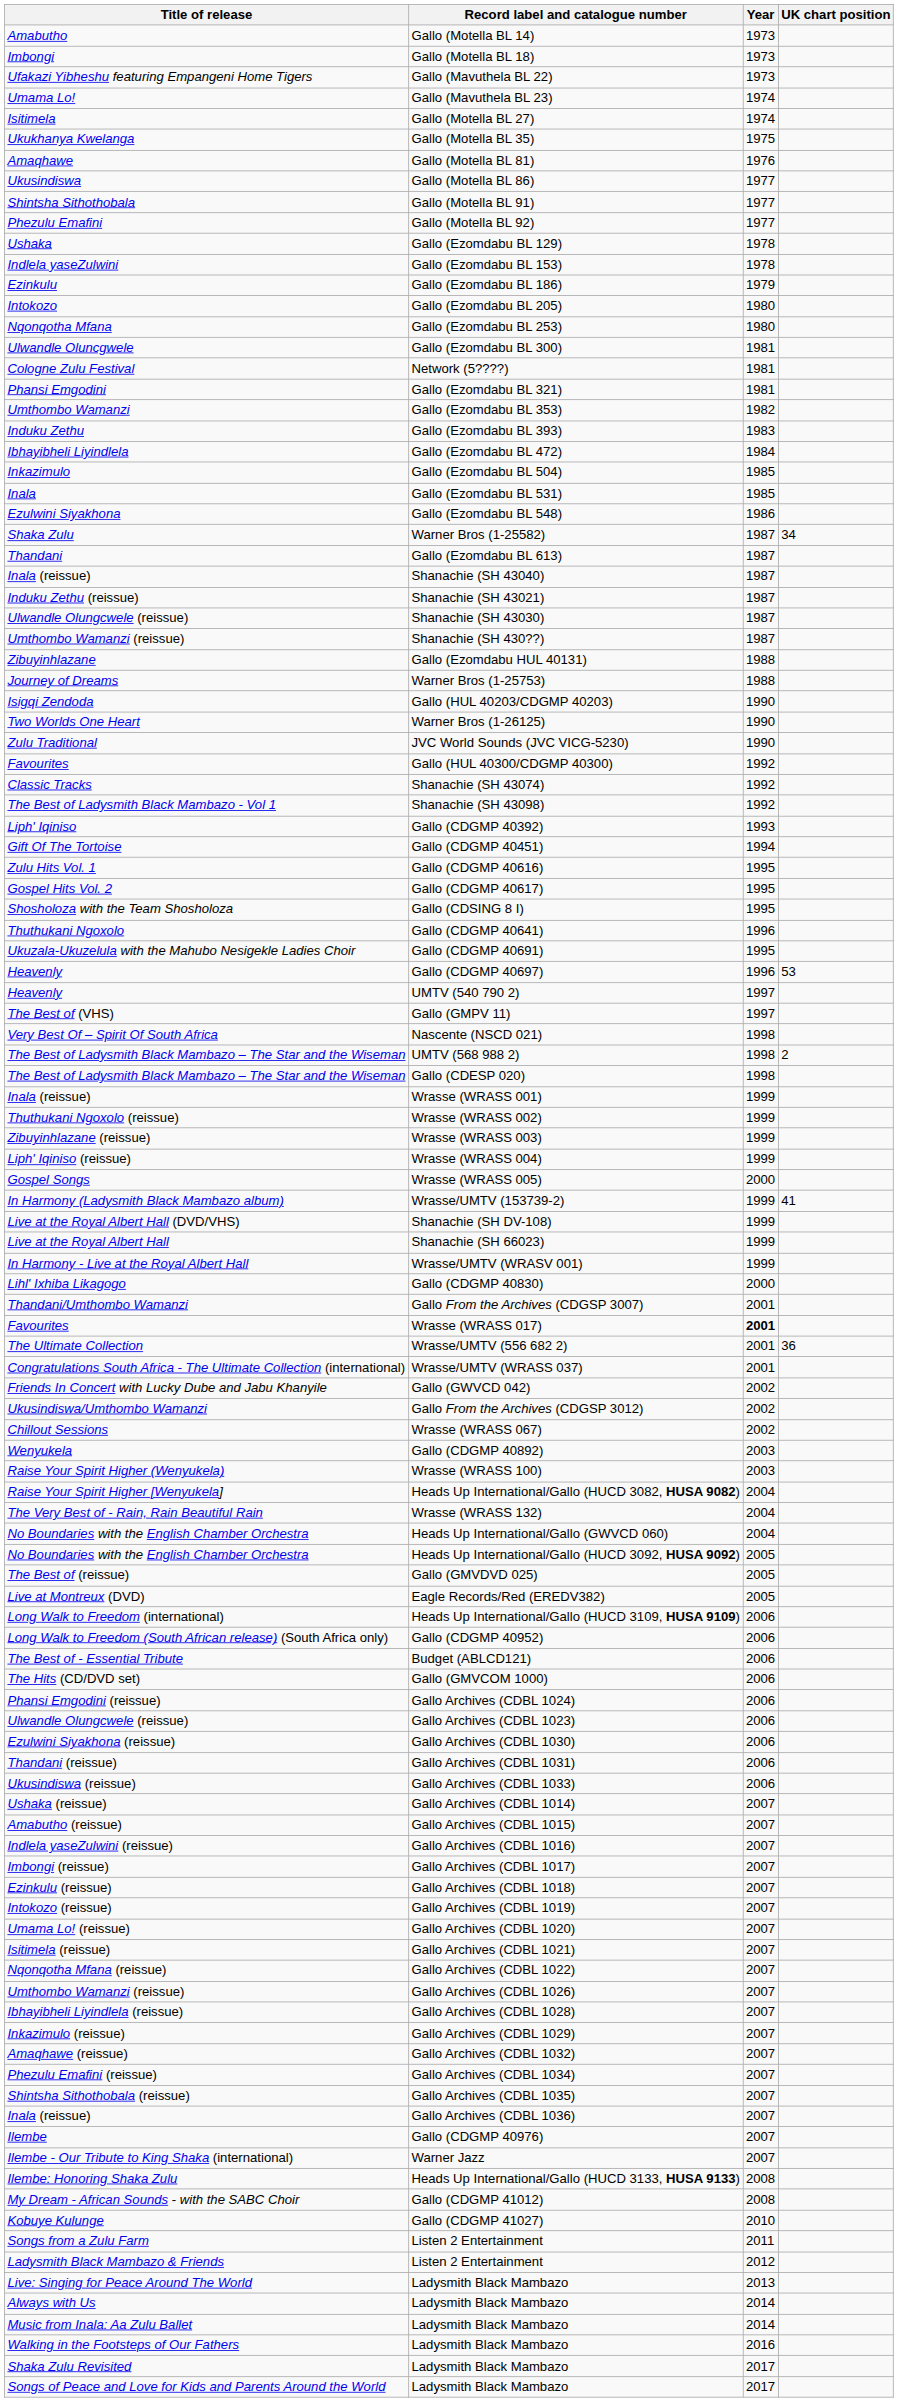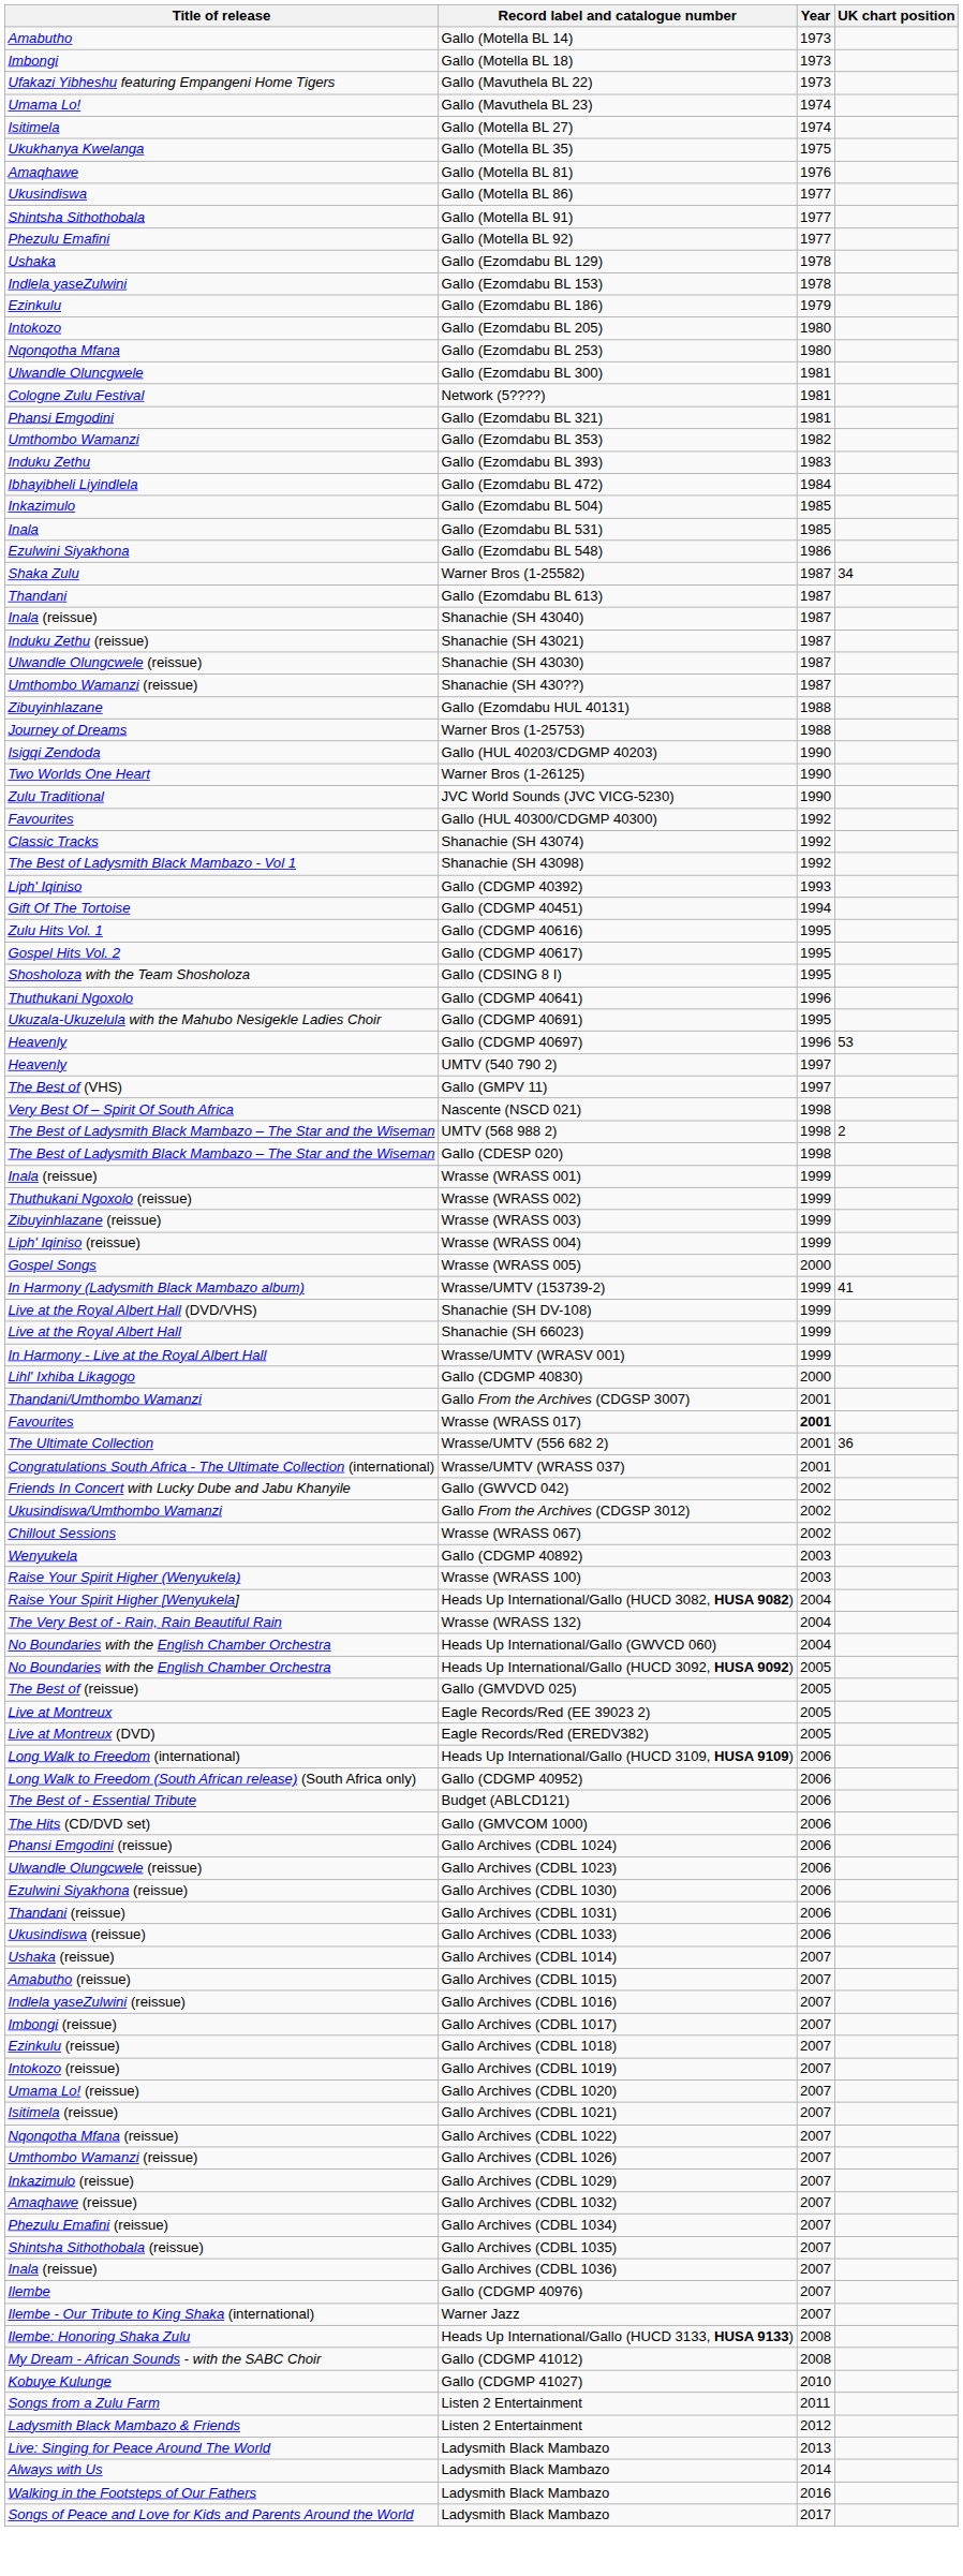+ row: Live at Montreux | Eagle Records/Red (EE 39023 2) | 2005
- row: Ibhayibheli Liyindlela (reissue) | Gallo Archives (CDBL 1028) | 2007
- row: Music from Inala: Aa Zulu Ballet | Ladysmith Black Mambazo | 2014
- row: Shaka Zulu Revisited | Ladysmith Black Mambazo | 2017
